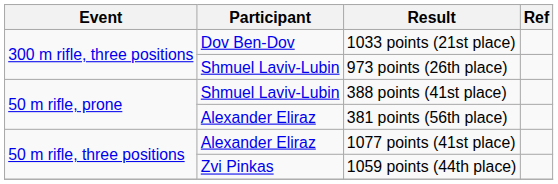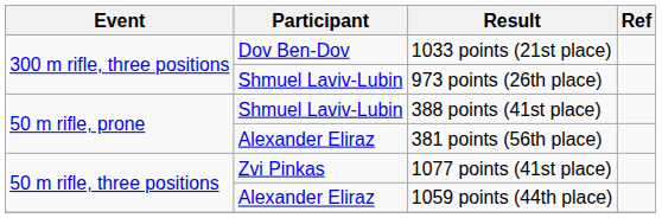1077 points (41st place) | Participant: Alexander Eliraz -> Zvi Pinkas
1059 points (44th place) | Participant: Zvi Pinkas -> Alexander Eliraz
